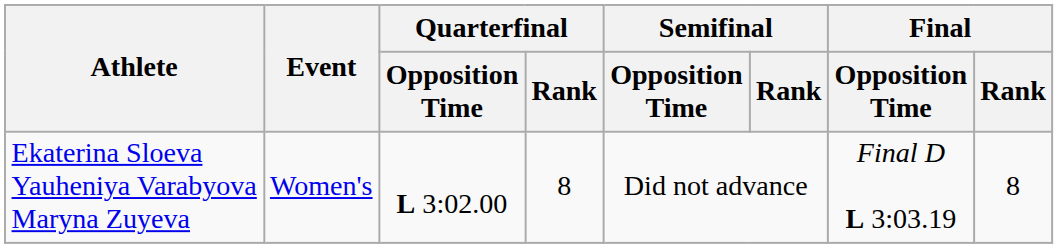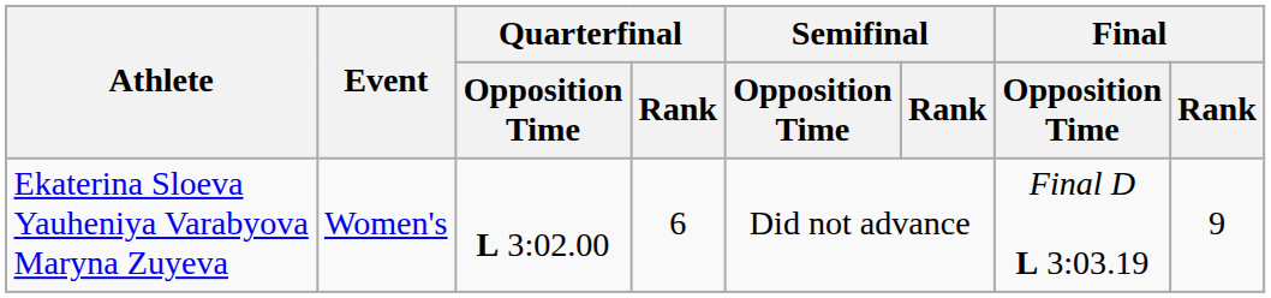Ekaterina Sloeva Yauheniya Varabyova Maryna Zuyeva | Quarterfinal / Rank: 8 -> 6
Ekaterina Sloeva Yauheniya Varabyova Maryna Zuyeva | Final / Rank: 8 -> 9
